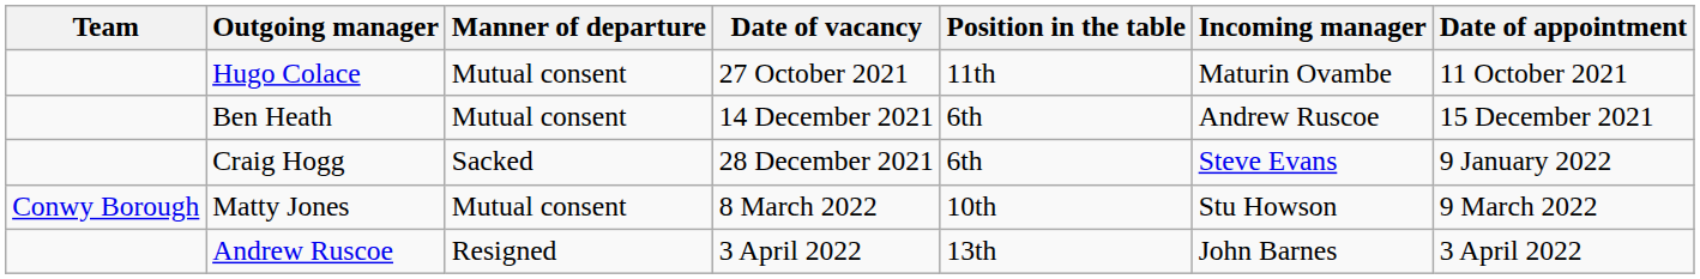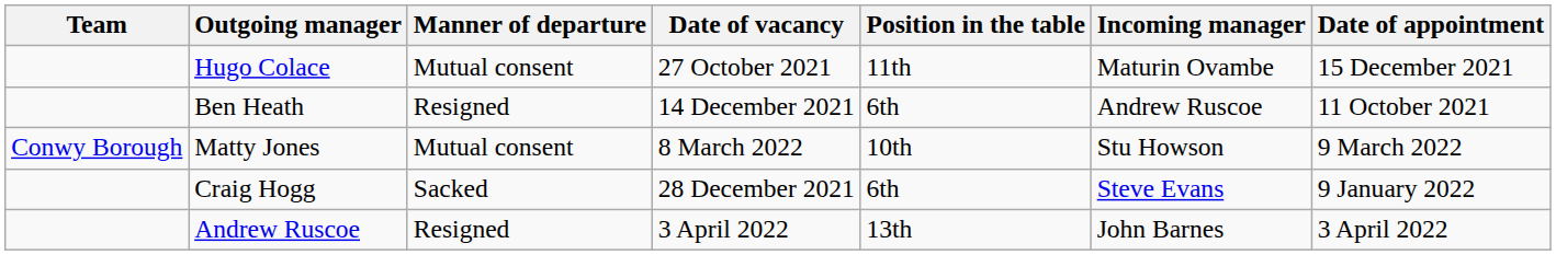Hugo Colace | Date of appointment: 11 October 2021 -> 15 December 2021
Ben Heath | Manner of departure: Mutual consent -> Resigned
Ben Heath | Date of appointment: 15 December 2021 -> 11 October 2021
rows swapped: Craig Hogg <-> Matty Jones
